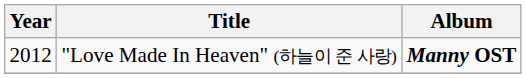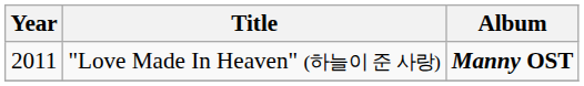"Love Made In Heaven" (하늘이 준 사랑) | Year: 2012 -> 2011
